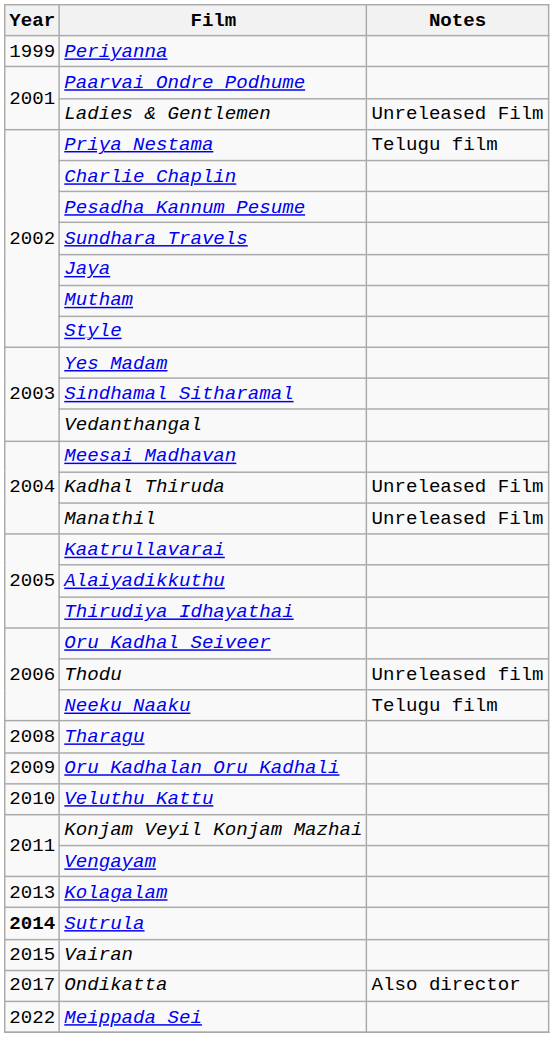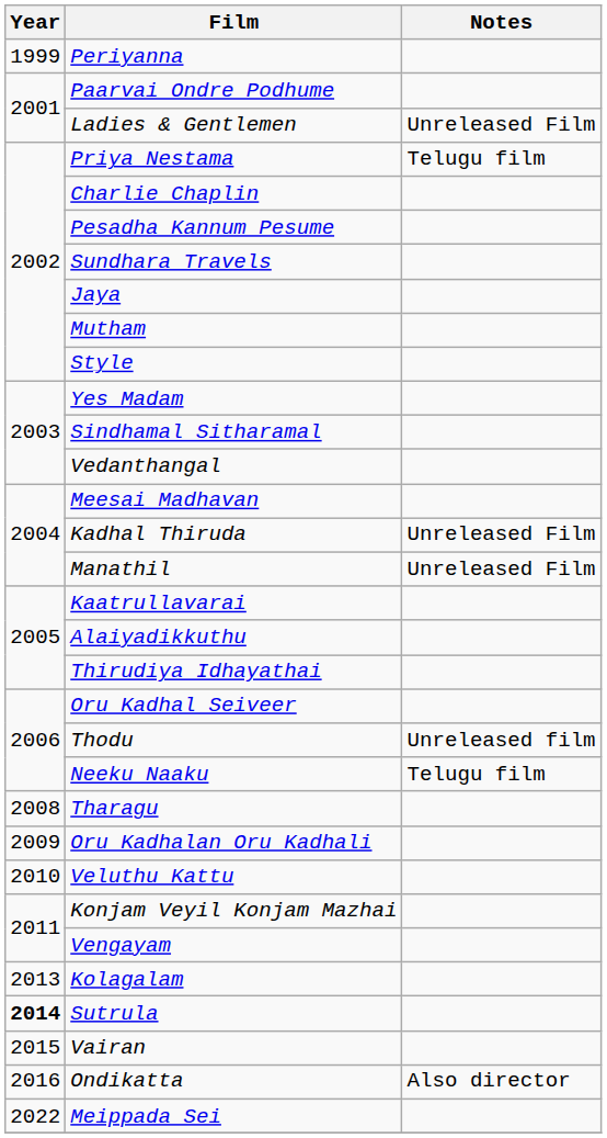Ondikatta | Year: 2017 -> 2016
